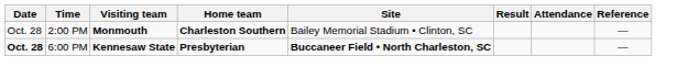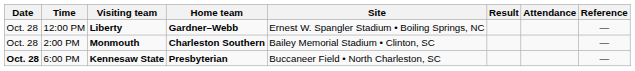+ row: Oct. 28 | 12:00 PM | Liberty | Gardner–Webb | Ernest W. Spangler Stadium • Boiling Springs, NC | —
6:00 PM | Site: bold -> normal
